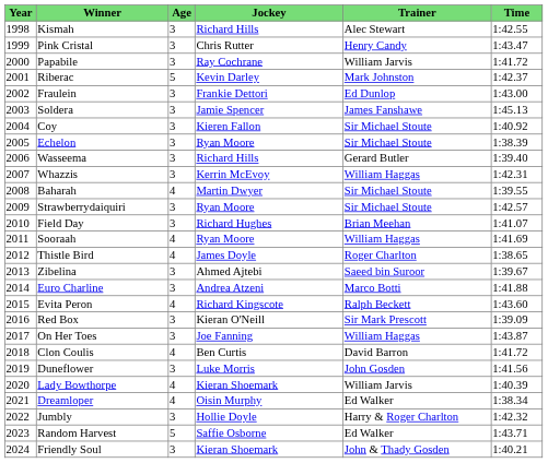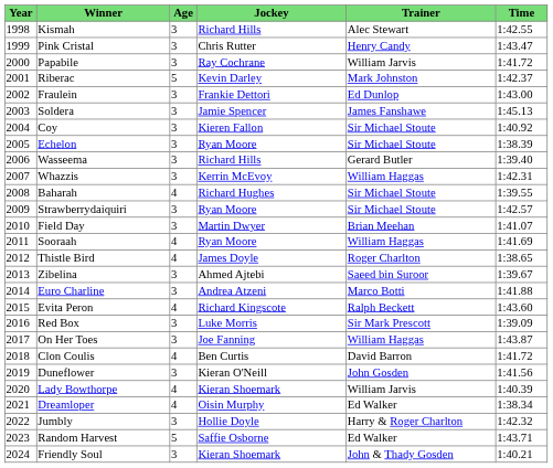Baharah | Jockey: Martin Dwyer -> Richard Hughes
Field Day | Jockey: Richard Hughes -> Martin Dwyer
Red Box | Jockey: Kieran O'Neill -> Luke Morris
Duneflower | Jockey: Luke Morris -> Kieran O'Neill
